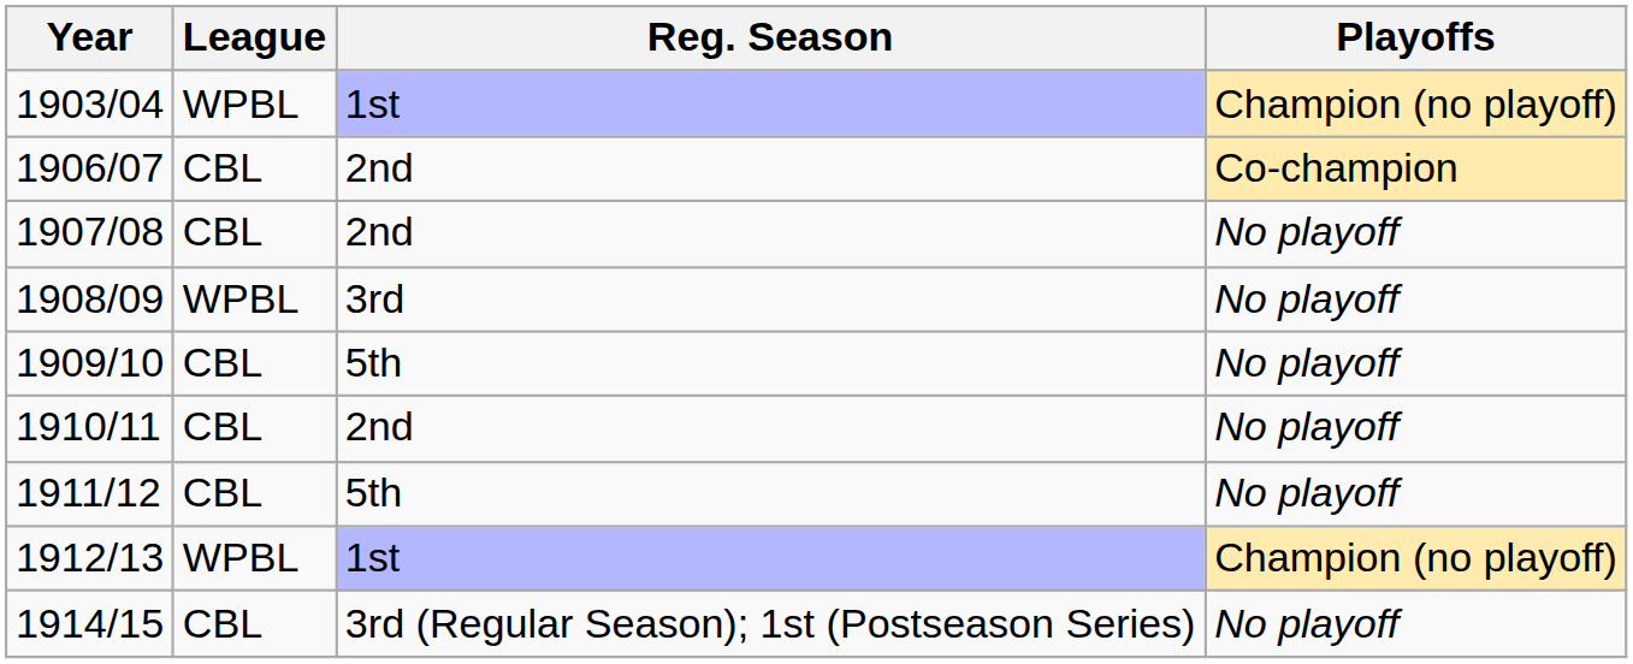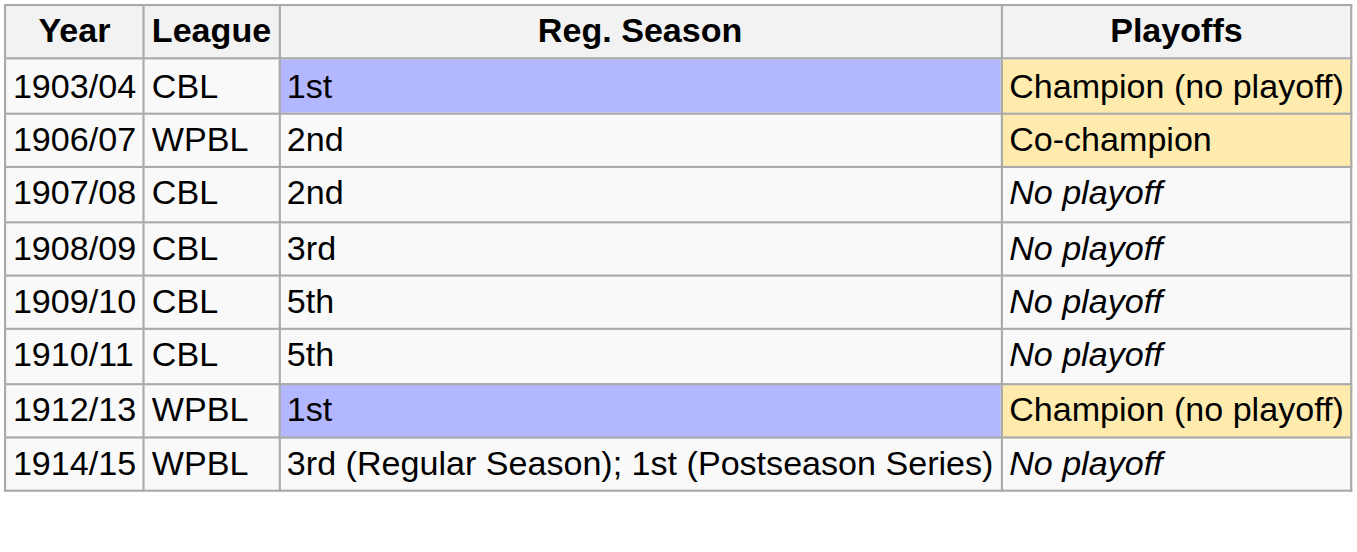1903/04 | League: WPBL -> CBL
1906/07 | League: CBL -> WPBL
1908/09 | League: WPBL -> CBL
1910/11 | Reg. Season: 2nd -> 5th
- row: 1911/12 | CBL | 5th | No playoff
1914/15 | League: CBL -> WPBL
